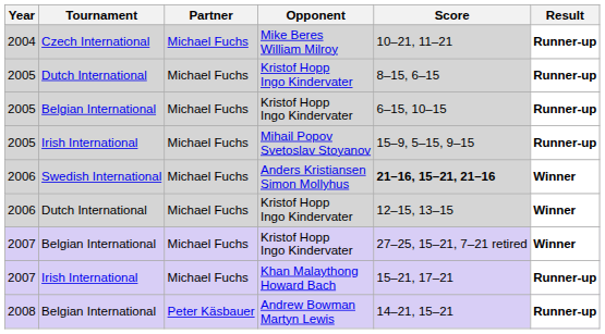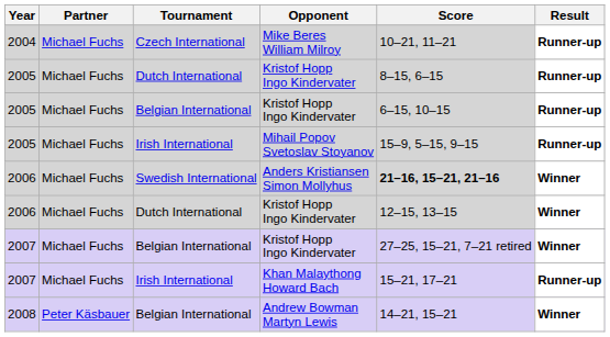columns swapped: Tournament <-> Partner
Andrew Bowman Martyn Lewis | Result: Runner-up -> Winner
